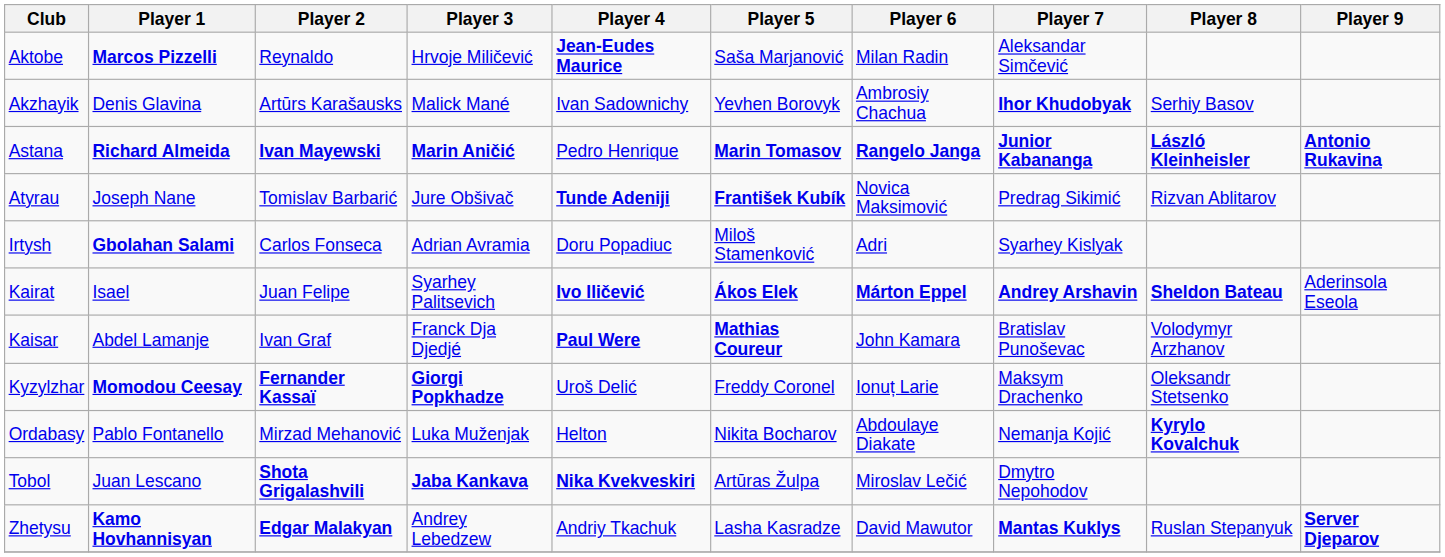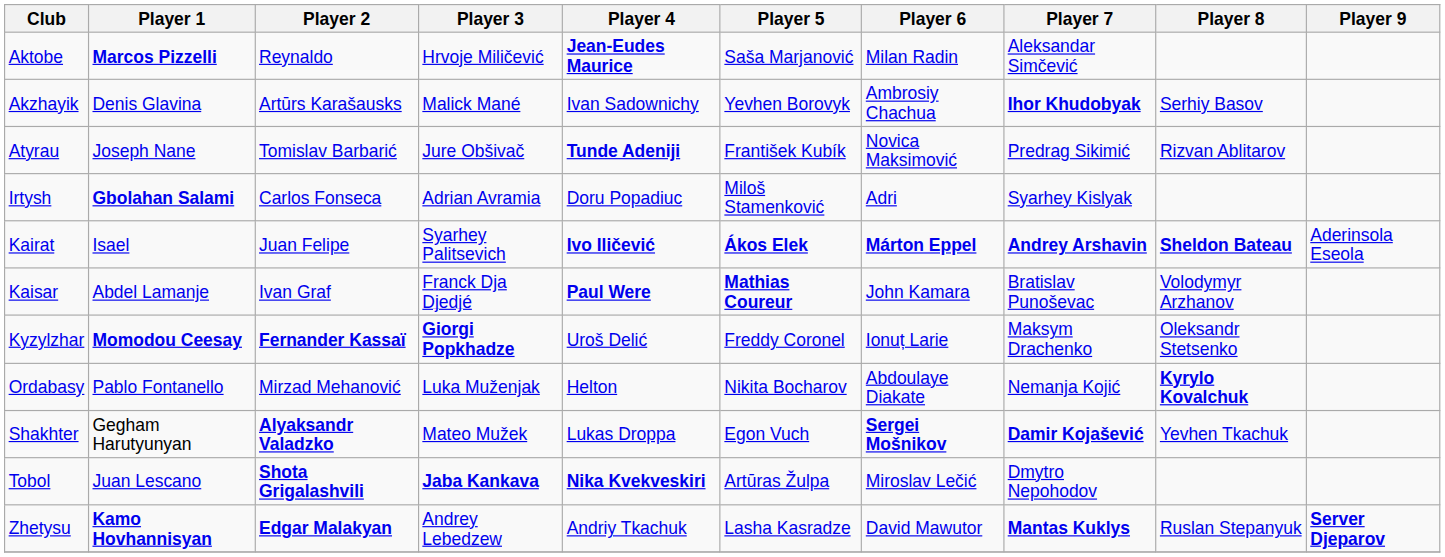- row: Astana | Richard Almeida | Ivan Mayewski | Marin Aničić | Pedro Henrique | Marin Tomasov | Rangelo Janga | Junior Kabananga | László Kleinheisler | Antonio Rukavina
Atyrau | Player 5: bold -> normal
+ row: Shakhter | Gegham Harutyunyan | Alyaksandr Valadzko | Mateo Mužek | Lukas Droppa | Egon Vuch | Sergei Mošnikov | Damir Kojašević | Yevhen Tkachuk
